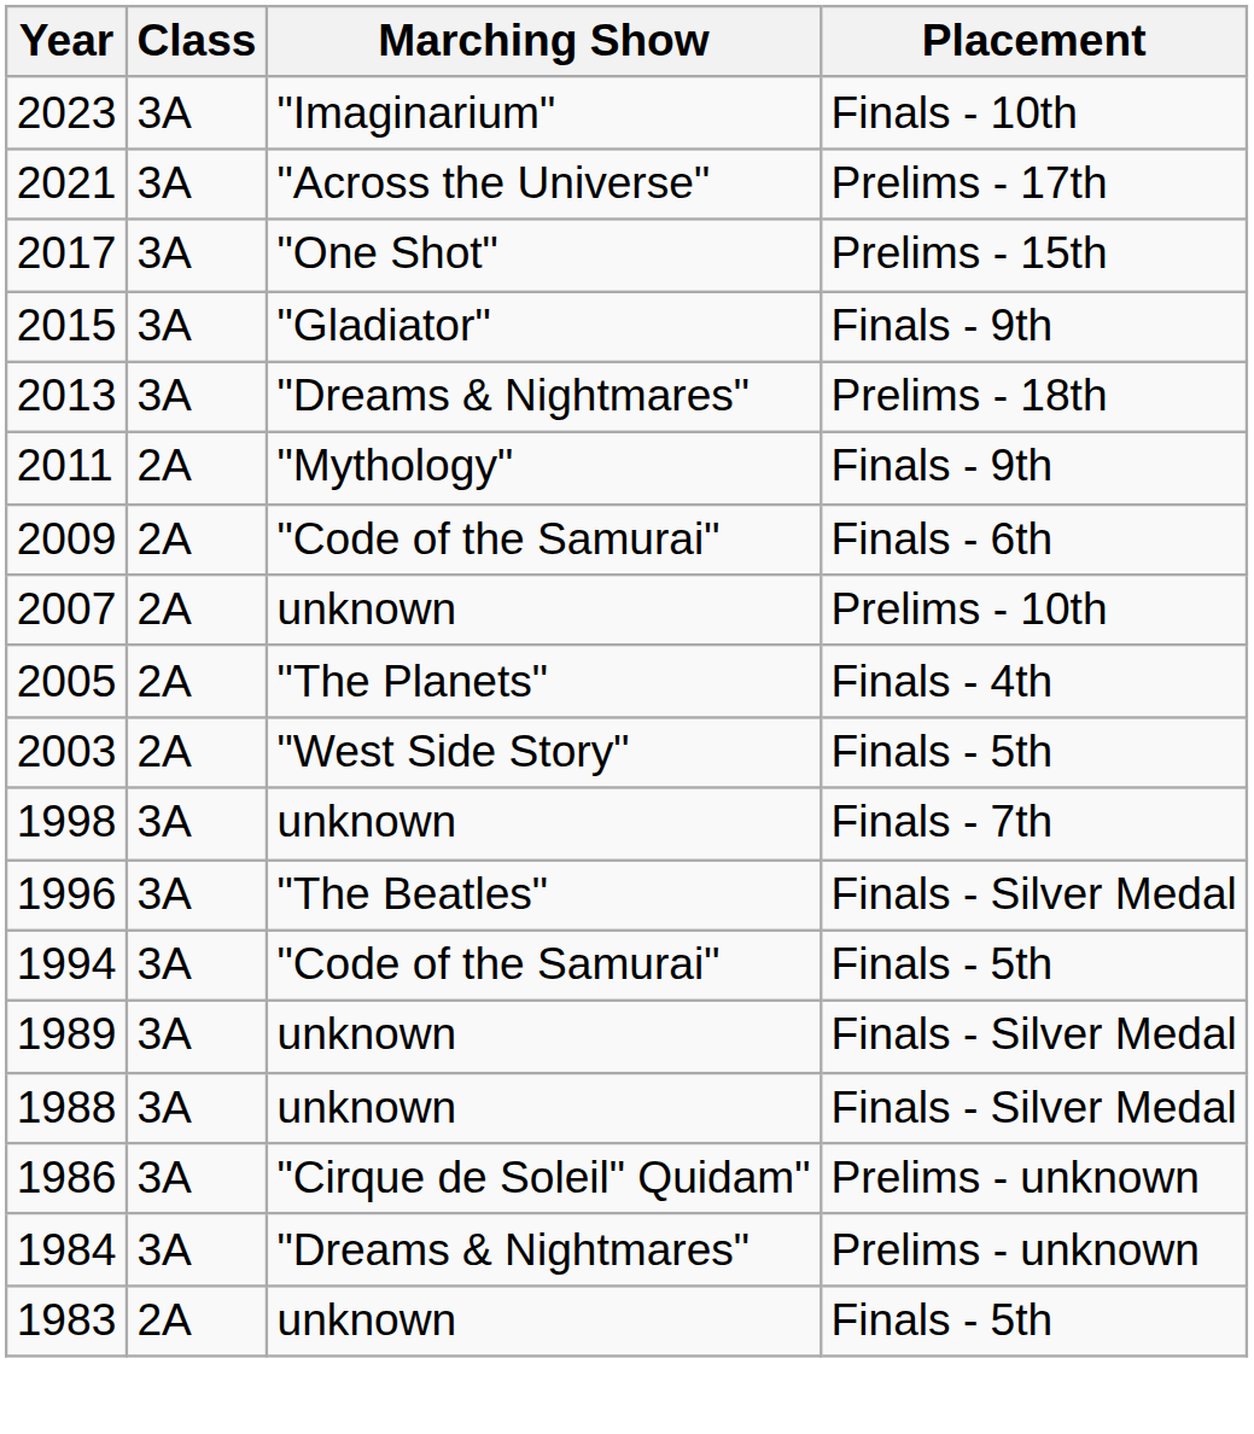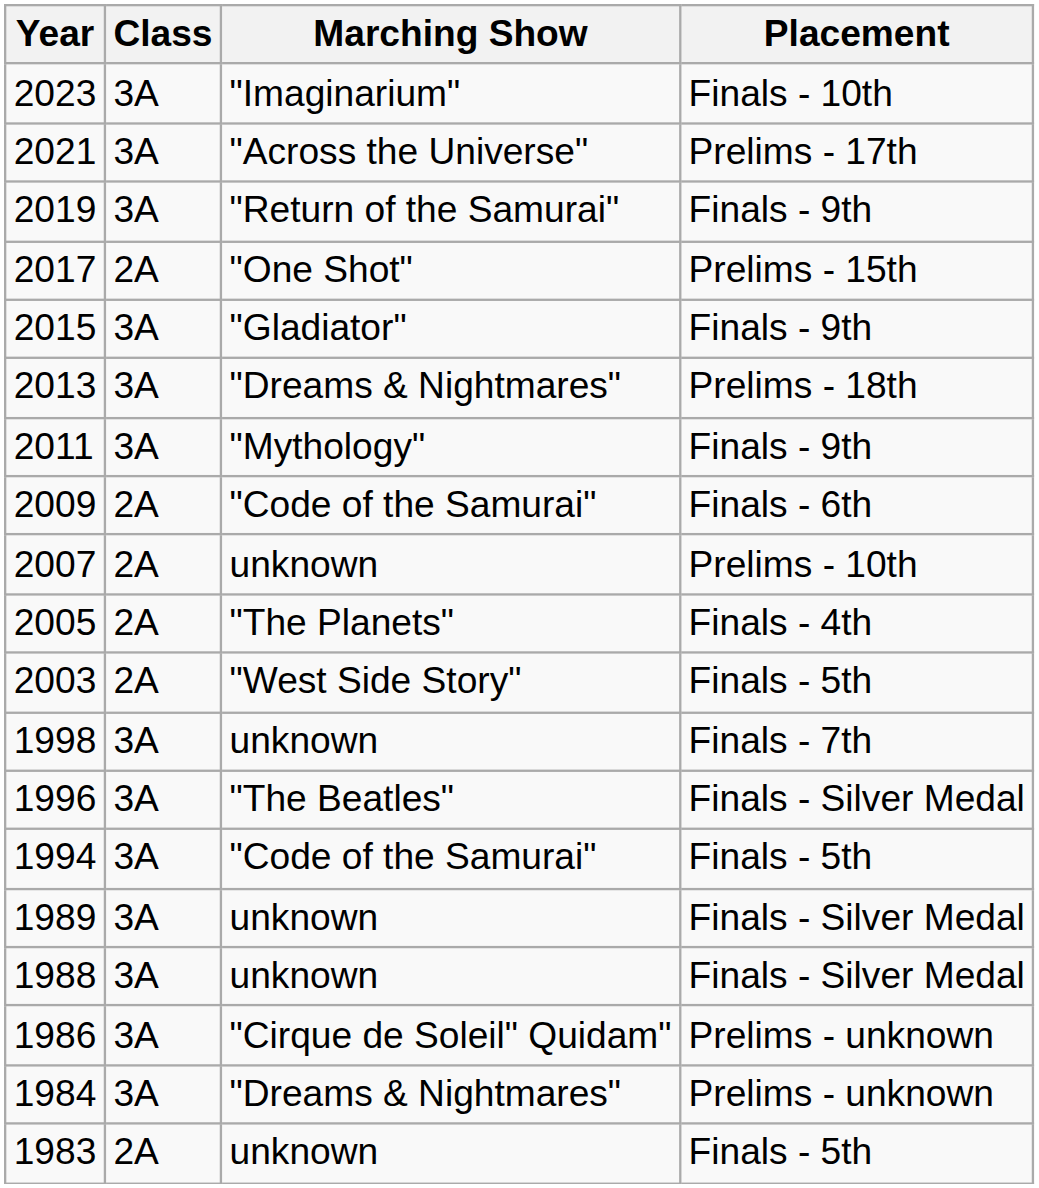+ row: 2019 | 3A | "Return of the Samurai" | Finals - 9th
2017 | Class: 3A -> 2A
2011 | Class: 2A -> 3A
